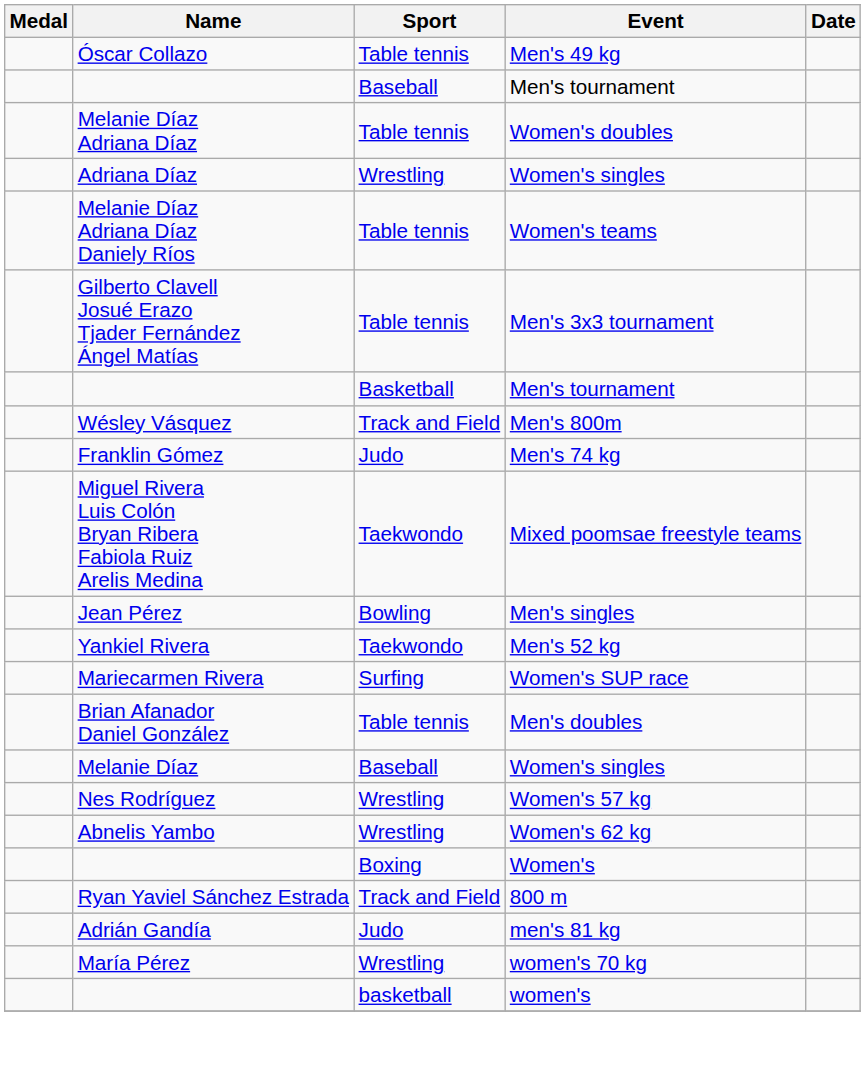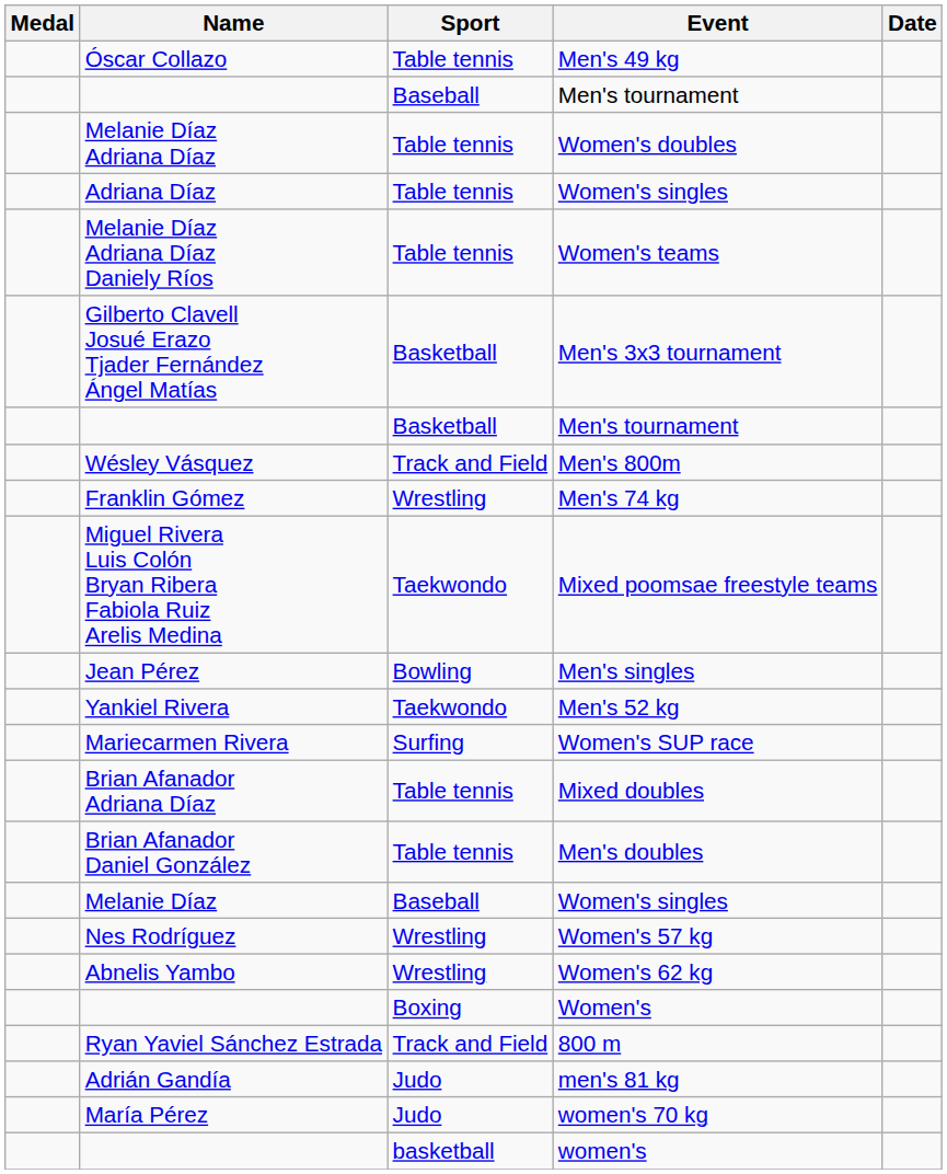Adriana Díaz / Women's singles | Sport: Wrestling -> Table tennis
Men's 3x3 tournament | Sport: Table tennis -> Basketball
Men's 74 kg | Sport: Judo -> Wrestling
+ row: Brian Afanador Adriana Díaz | Table tennis | Mixed doubles
women's 70 kg | Sport: Wrestling -> Judo
